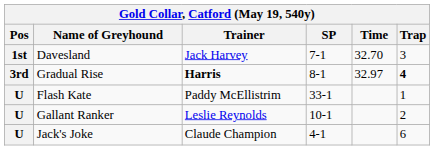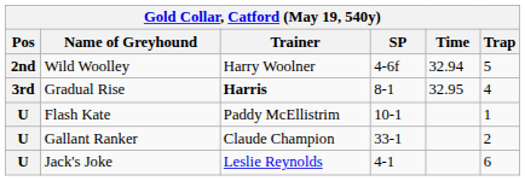- row: 1st | Davesland | Jack Harvey | 7-1 | 32.70 | 3
+ row: 2nd | Wild Woolley | Harry Woolner | 4-6f | 32.94 | 5
Gradual Rise | Time: 32.97 -> 32.95
Gradual Rise | Trap: bold -> normal
Flash Kate | SP: 33-1 -> 10-1
Gallant Ranker | Trainer: Leslie Reynolds -> Claude Champion
Gallant Ranker | SP: 10-1 -> 33-1
Jack's Joke | Trainer: Claude Champion -> Leslie Reynolds
